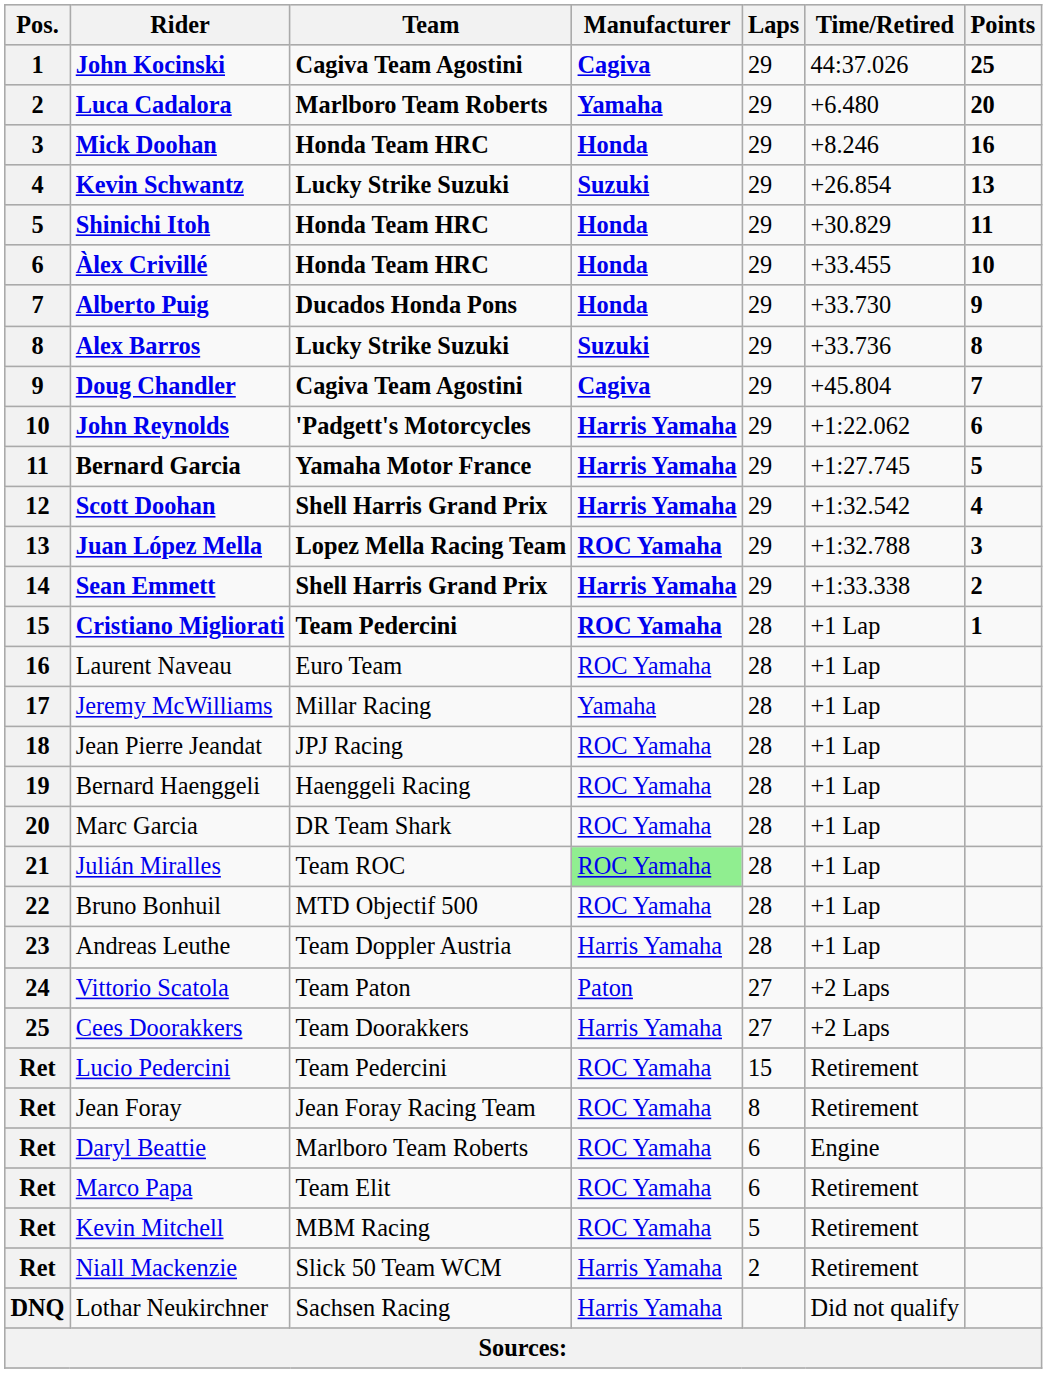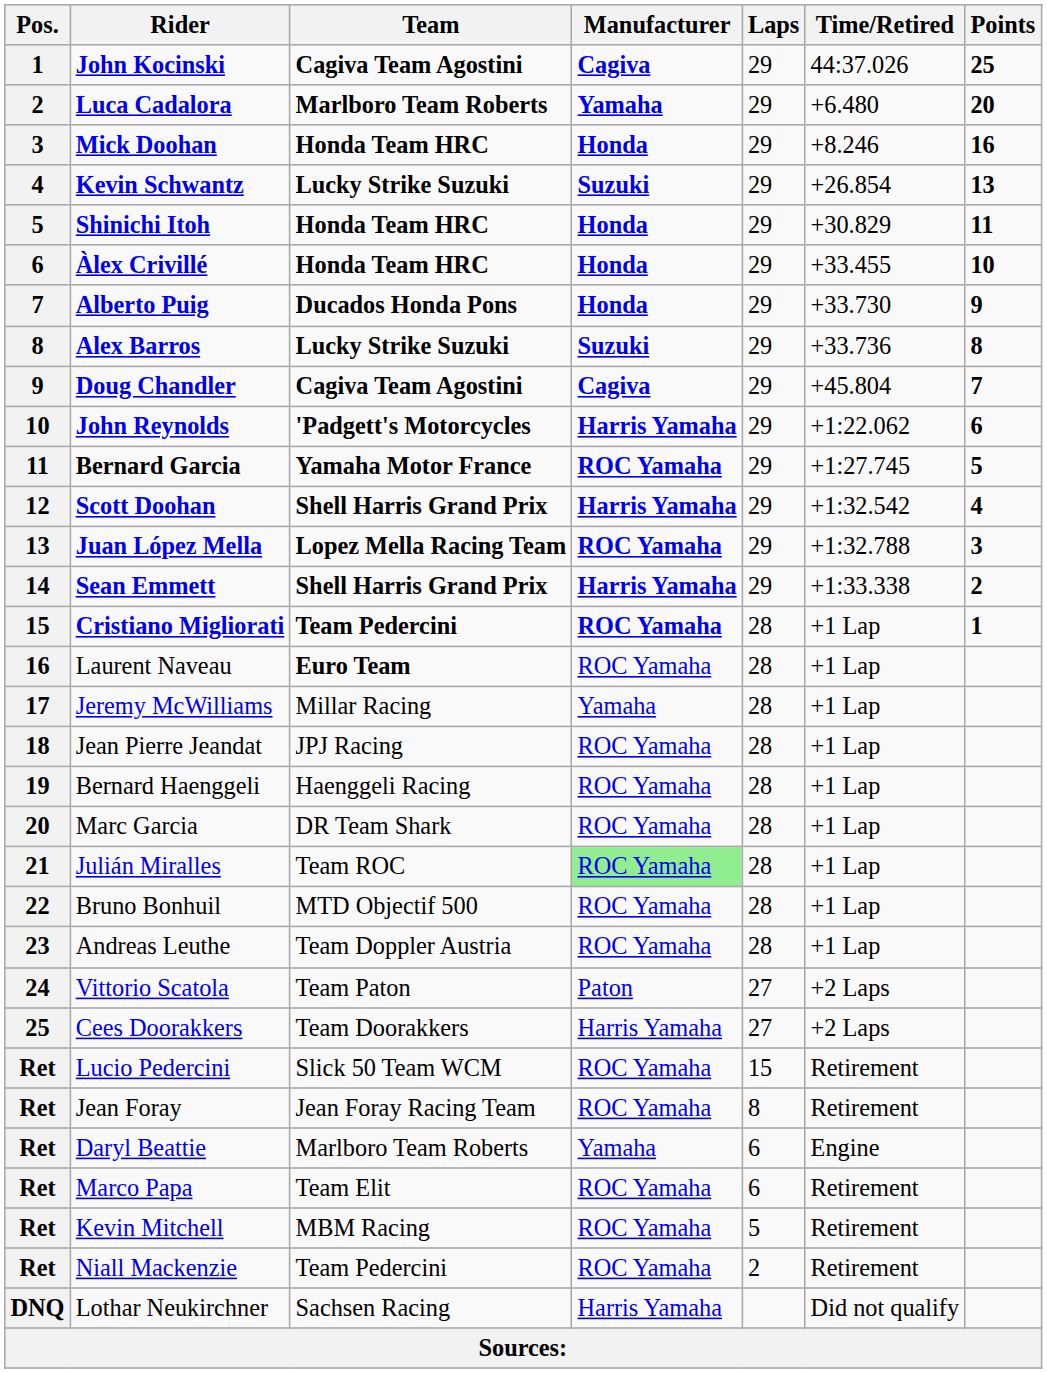Bernard Garcia | Manufacturer: Harris Yamaha -> ROC Yamaha
Laurent Naveau | Team: normal -> bold
Andreas Leuthe | Manufacturer: Harris Yamaha -> ROC Yamaha
Lucio Pedercini | Team: Team Pedercini -> Slick 50 Team WCM
Daryl Beattie | Manufacturer: ROC Yamaha -> Yamaha
Niall Mackenzie | Team: Slick 50 Team WCM -> Team Pedercini
Niall Mackenzie | Manufacturer: Harris Yamaha -> ROC Yamaha
